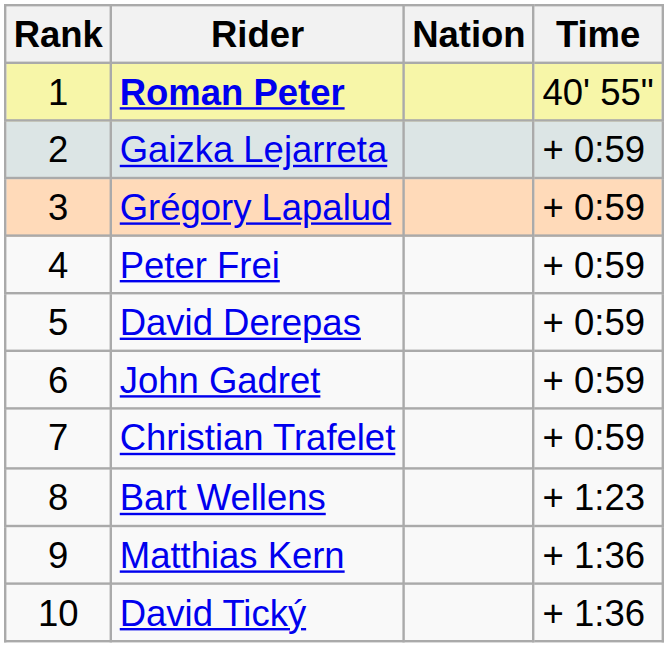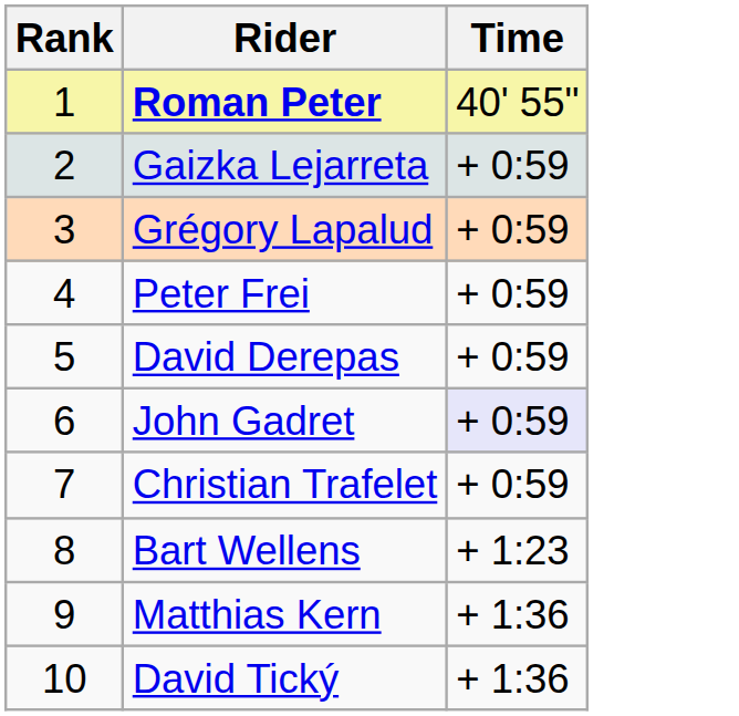- column: Nation
John Gadret | Time: no background -> lavender background
